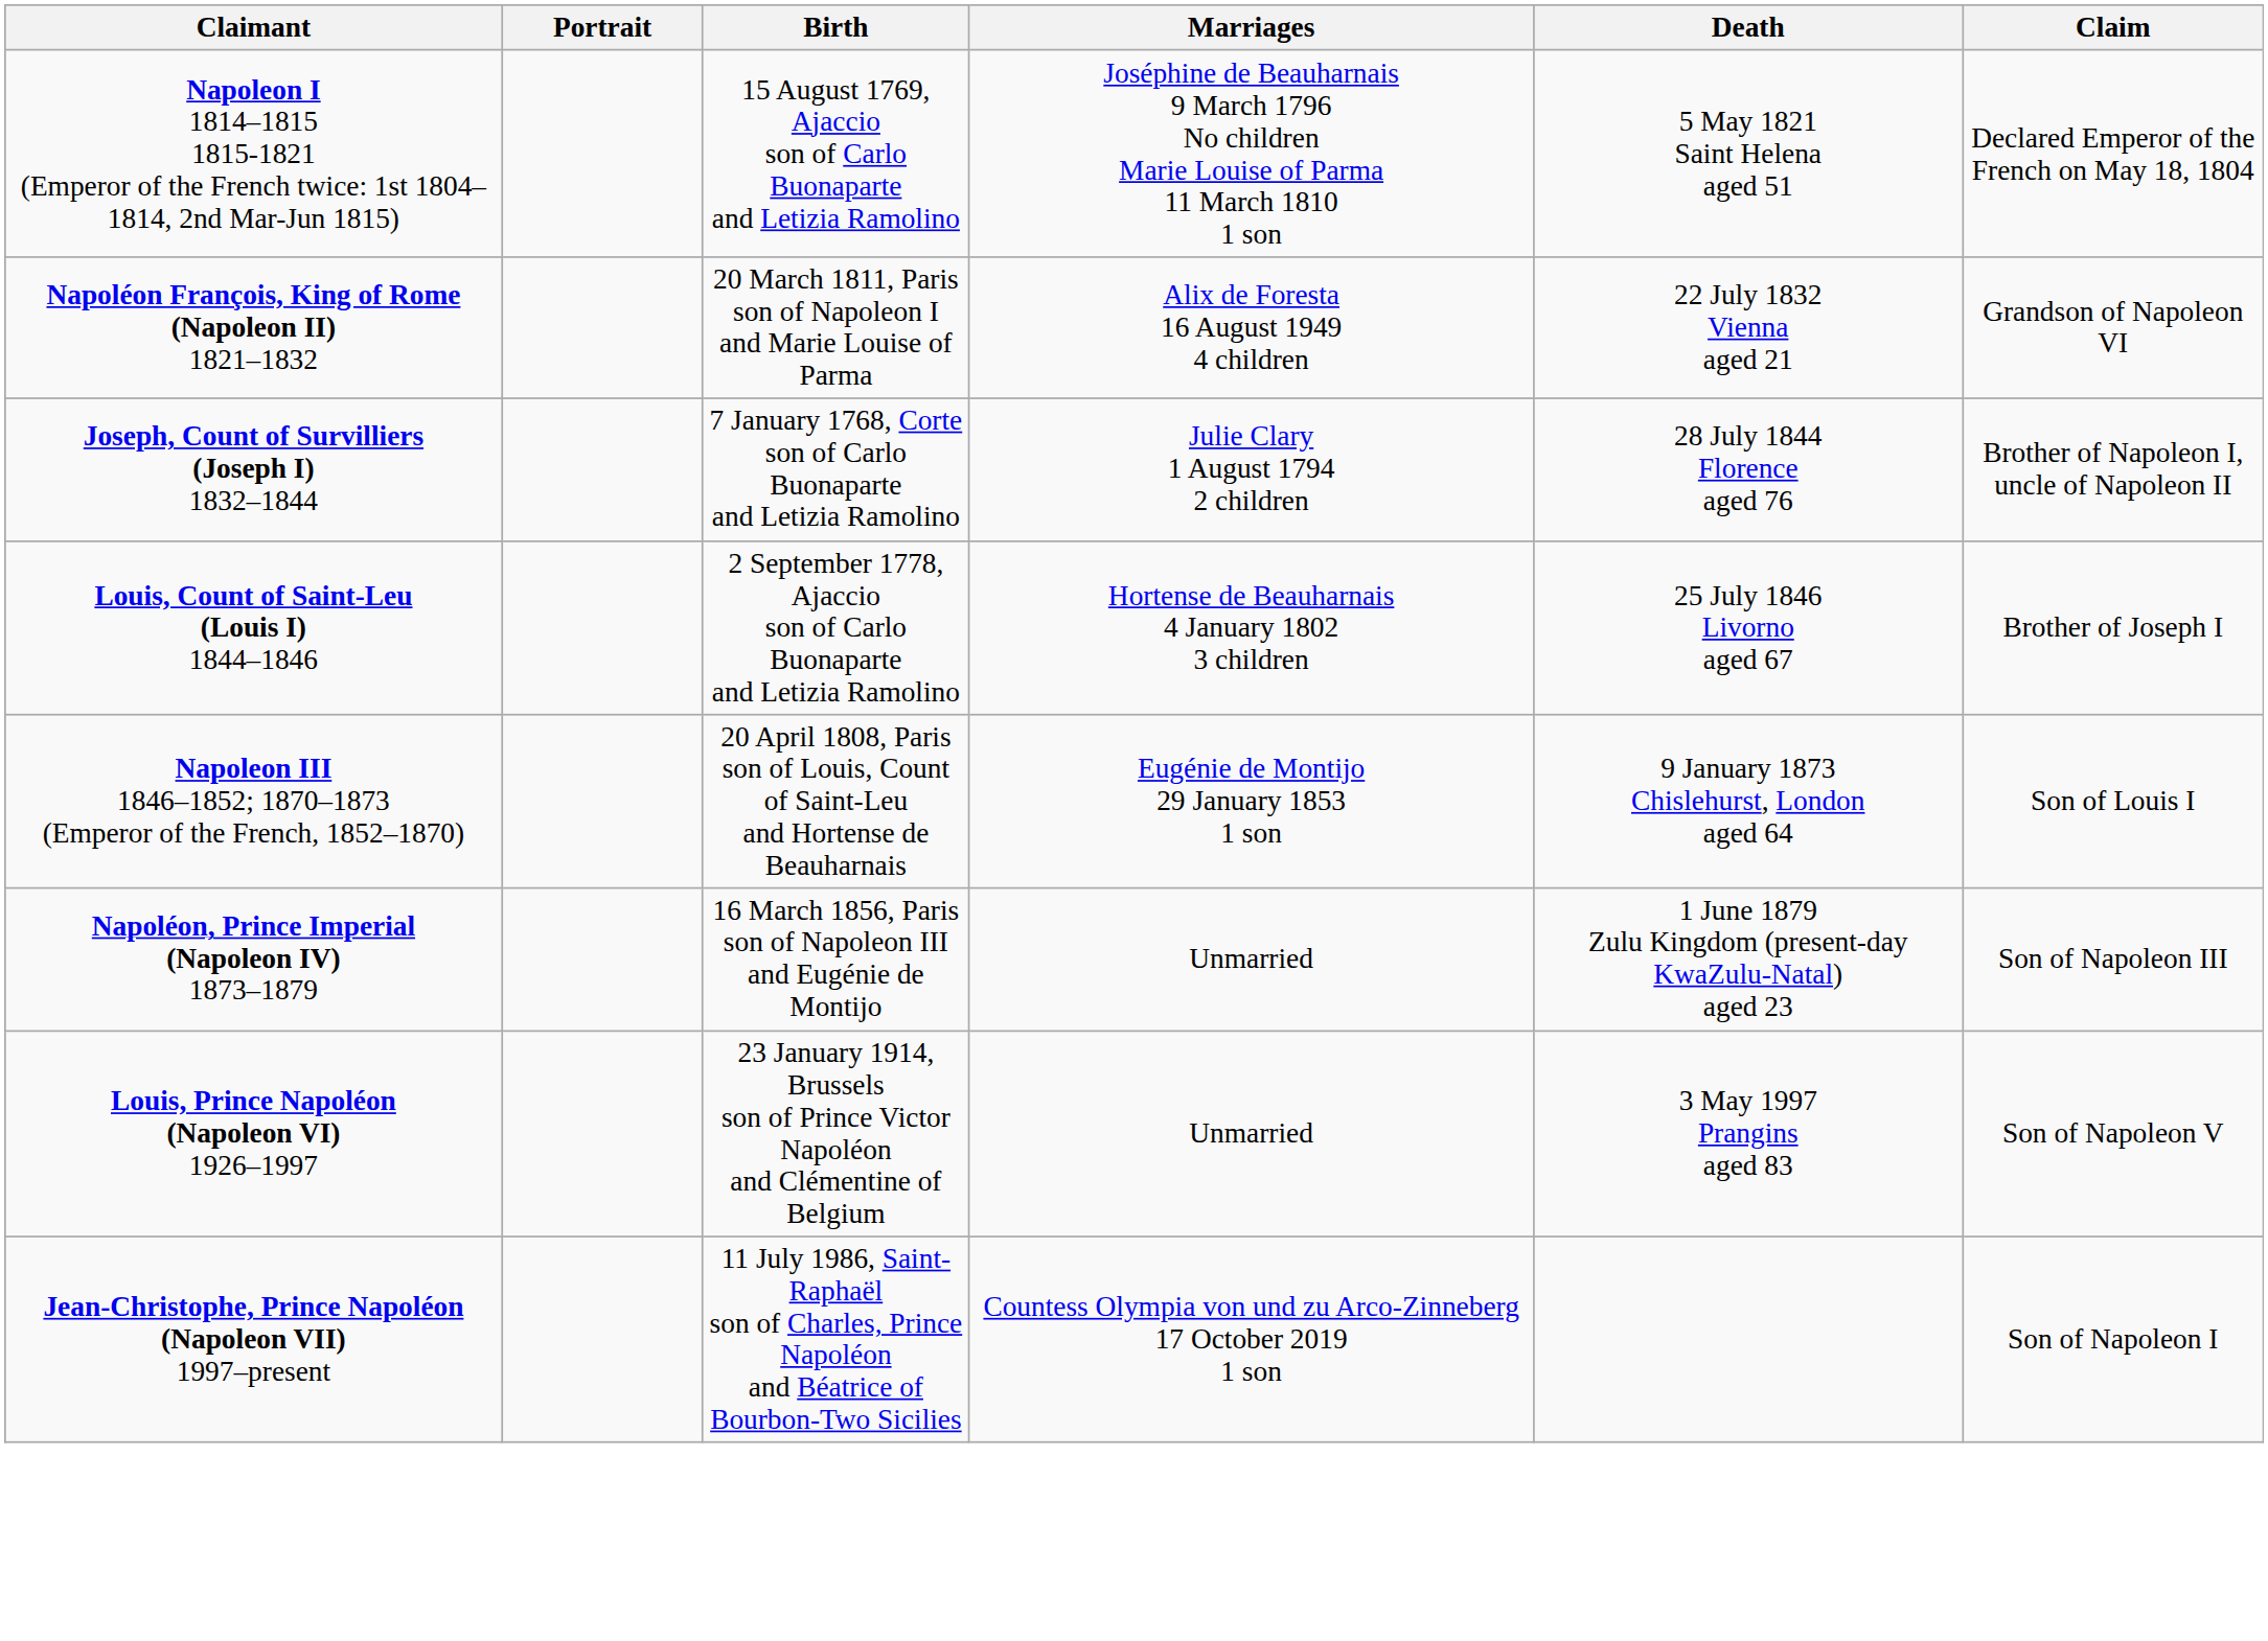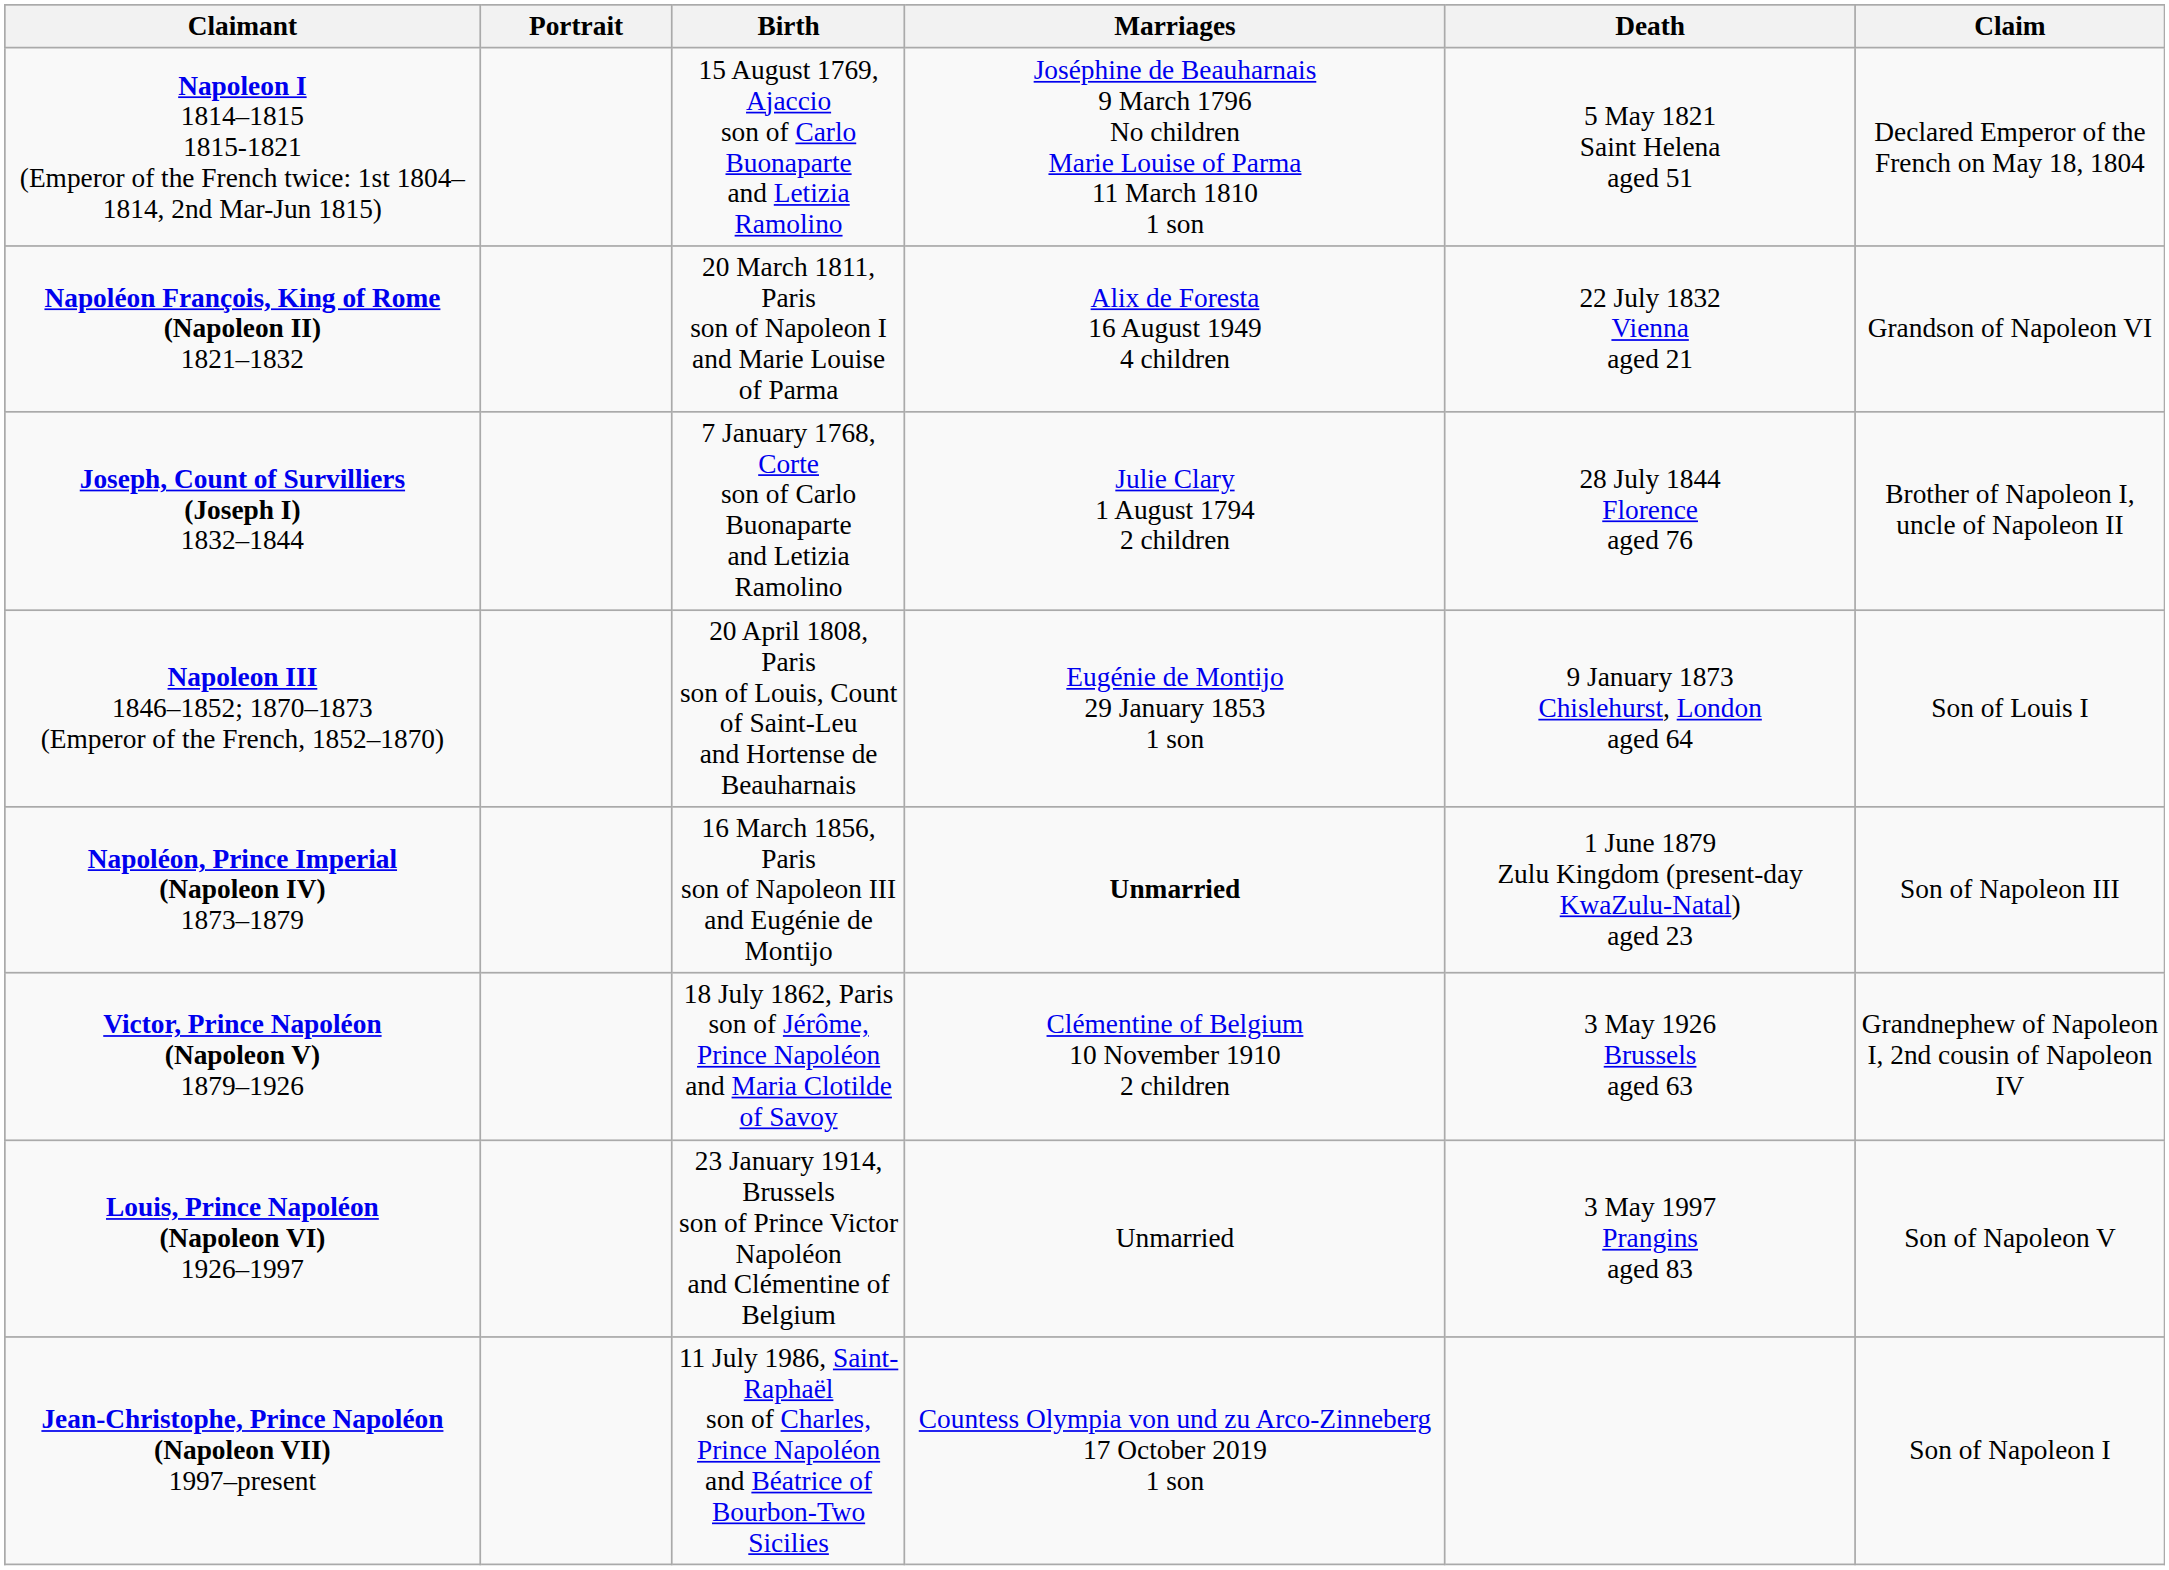- row: Louis, Count of Saint-Leu (Louis I) 1844–1846 | 2 September 1778, Ajaccio son of Carlo Buonaparte and Letizia Ramolino | Hortense de Beauharnais 4 January 1802 3 children | 25 July 1846 Livorno aged 67 | Brother of Joseph I
Napoléon, Prince Imperial (Napoleon IV) 1873–1879 | Marriages: normal -> bold
+ row: Victor, Prince Napoléon (Napoleon V) 1879–1926 | 18 July 1862, Paris son of Jérôme, Prince Napoléon and Maria Clotilde of Savoy | Clémentine of Belgium 10 November 1910 2 children | 3 May 1926 Brussels aged 63 | Grandnephew of Napoleon I, 2nd cousin of Napoleon IV
